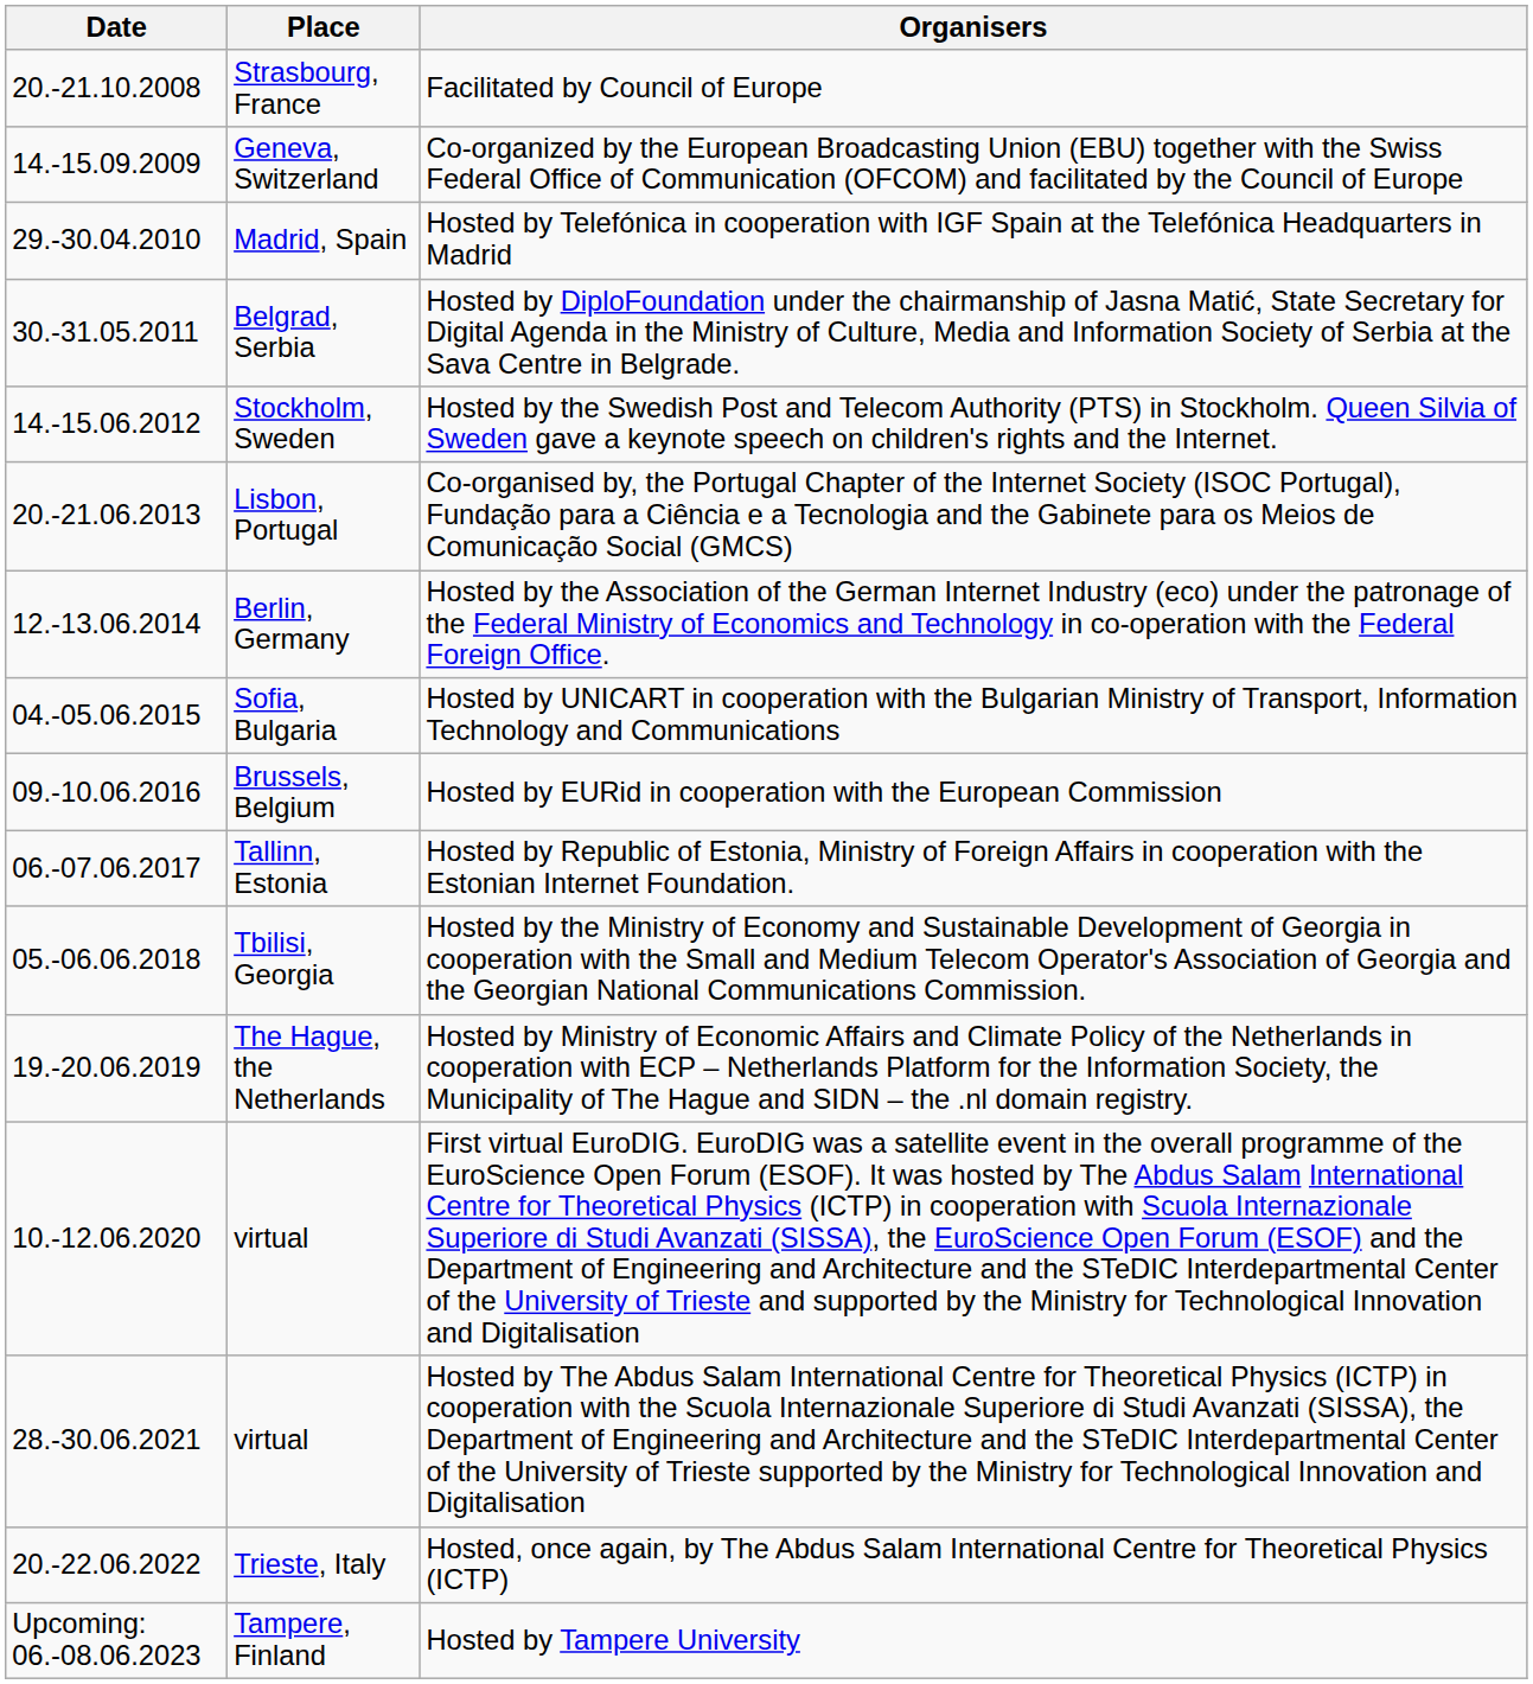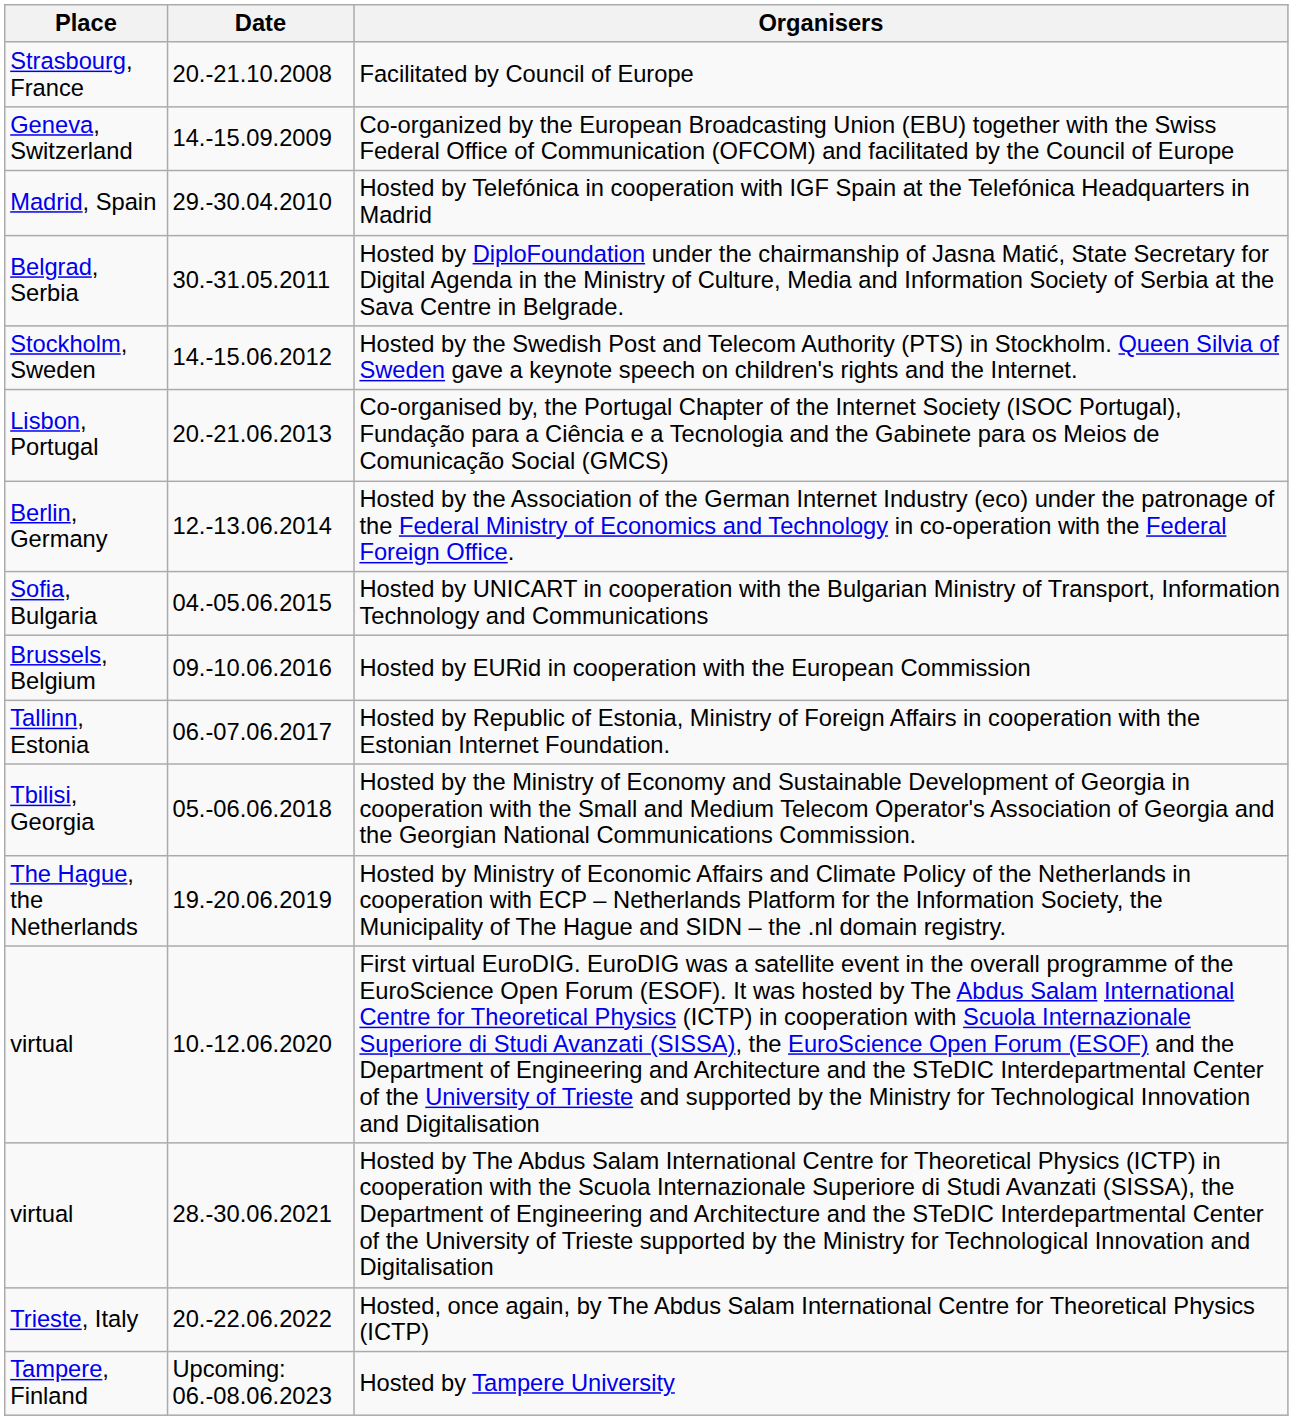columns swapped: Date <-> Place
